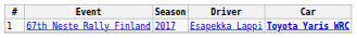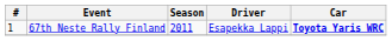67th Neste Rally Finland | Season: 2017 -> 2011
